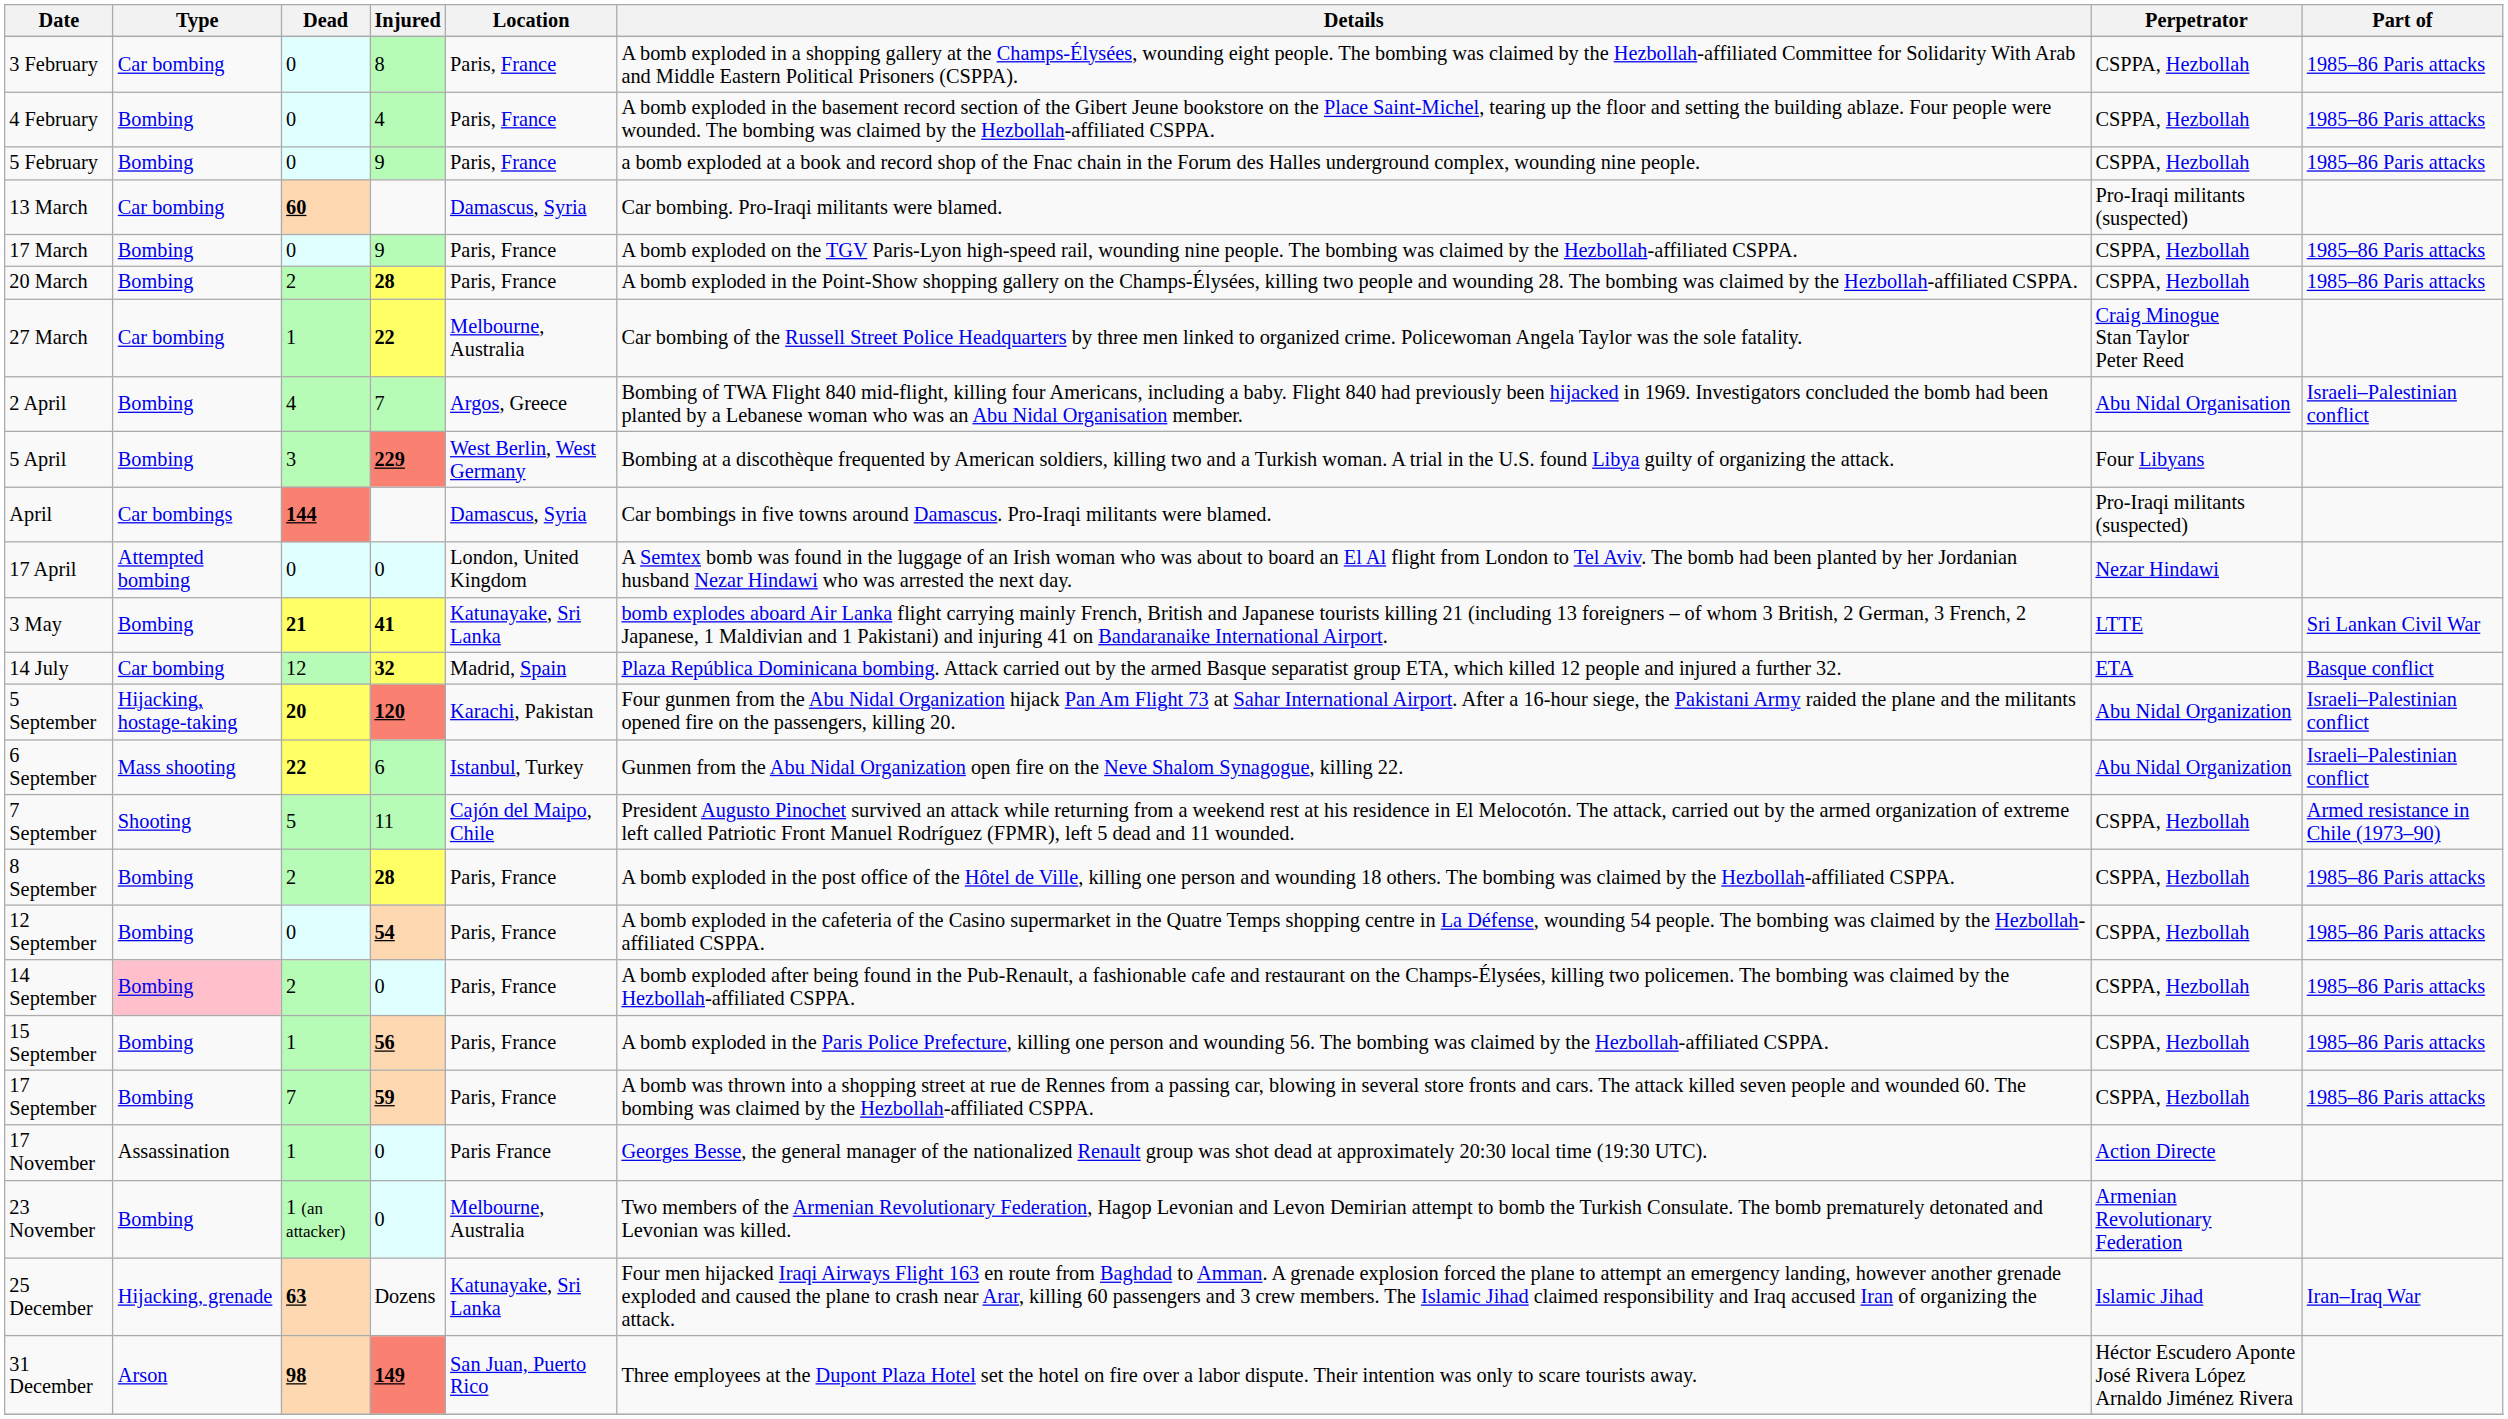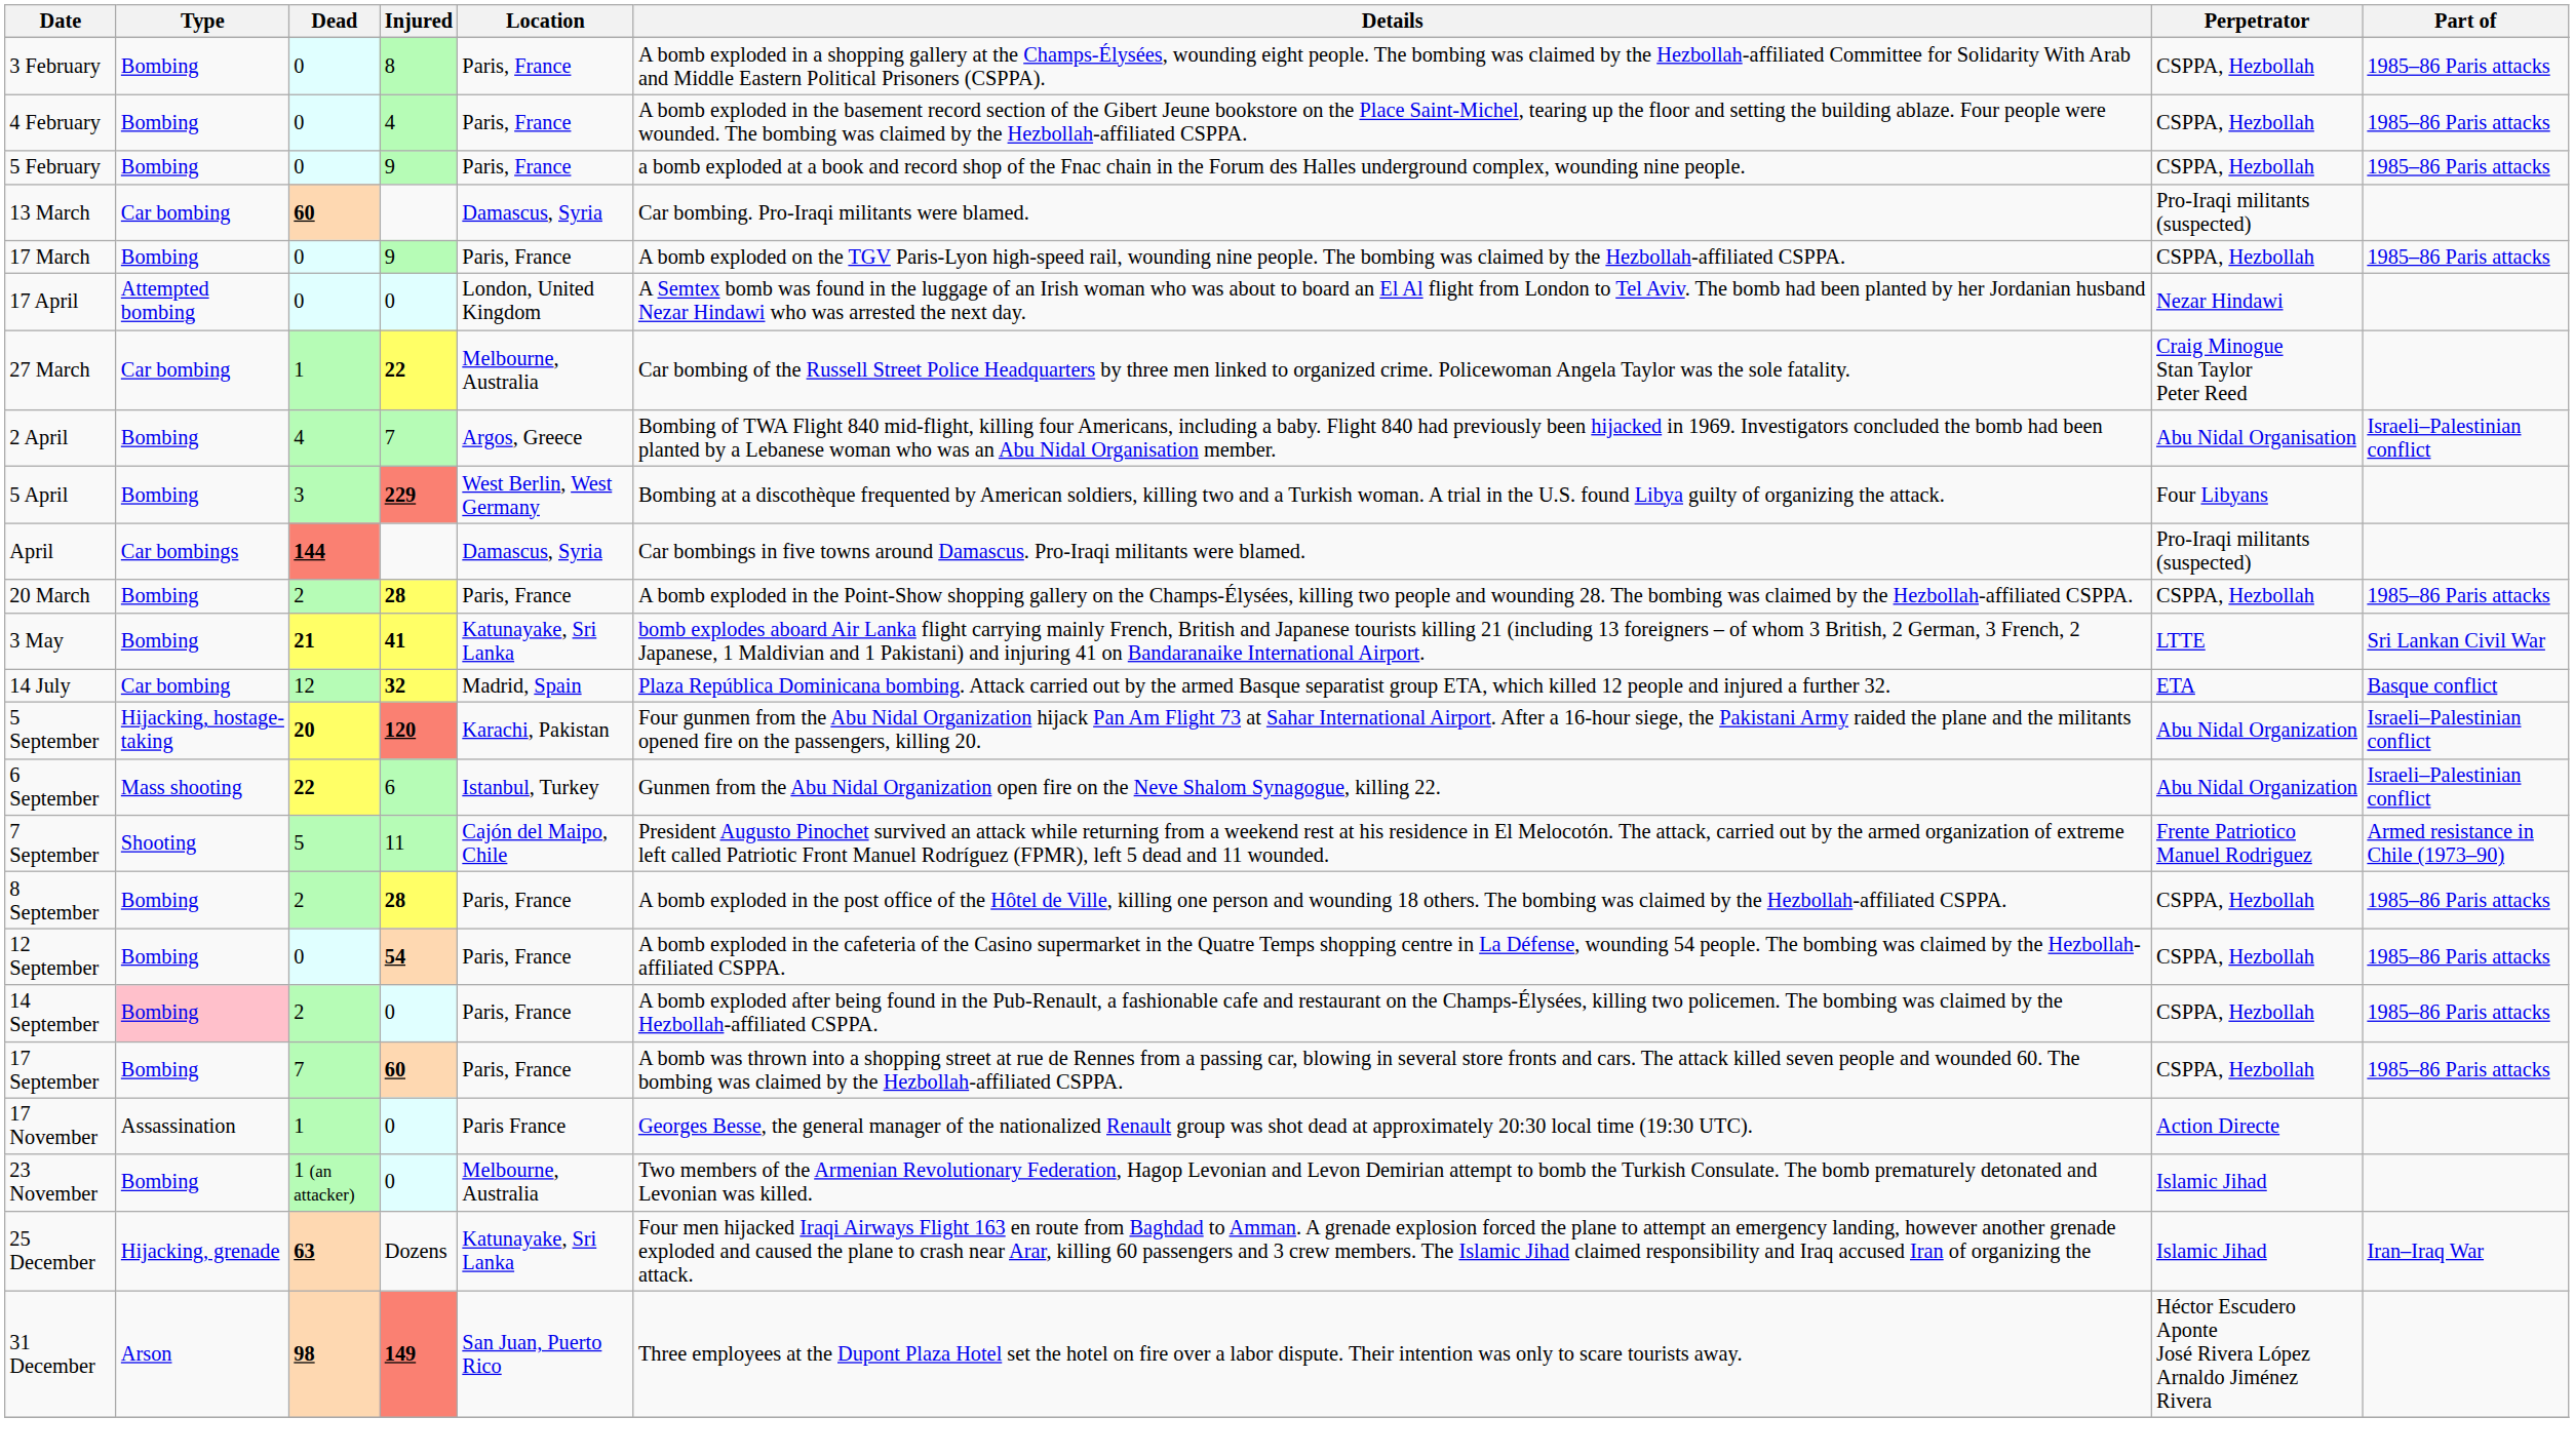3 February | Type: Car bombing -> Bombing
rows swapped: 20 March <-> 17 April
7 September | Perpetrator: CSPPA, Hezbollah -> Frente Patriotico Manuel Rodriguez
- row: 15 September | Bombing | 1 | 56 | Paris, France | A bomb exploded in the Paris Police Prefecture, killing one person and wounding 56. The bombing was claimed by the Hezbollah-affiliated CSPPA. | CSPPA, Hezbollah | 1985–86 Paris attacks
17 September | Injured: 59 -> 60
23 November | Perpetrator: Armenian Revolutionary Federation -> Islamic Jihad
